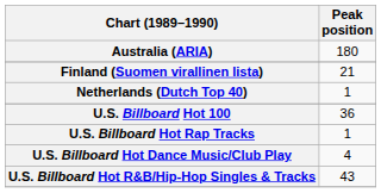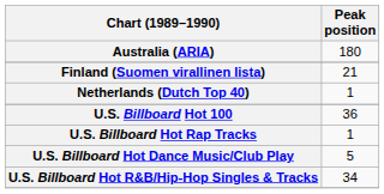U.S. Billboard Hot Dance Music/Club Play | Peak position: 4 -> 5
U.S. Billboard Hot R&B/Hip-Hop Singles & Tracks | Peak position: 43 -> 34
